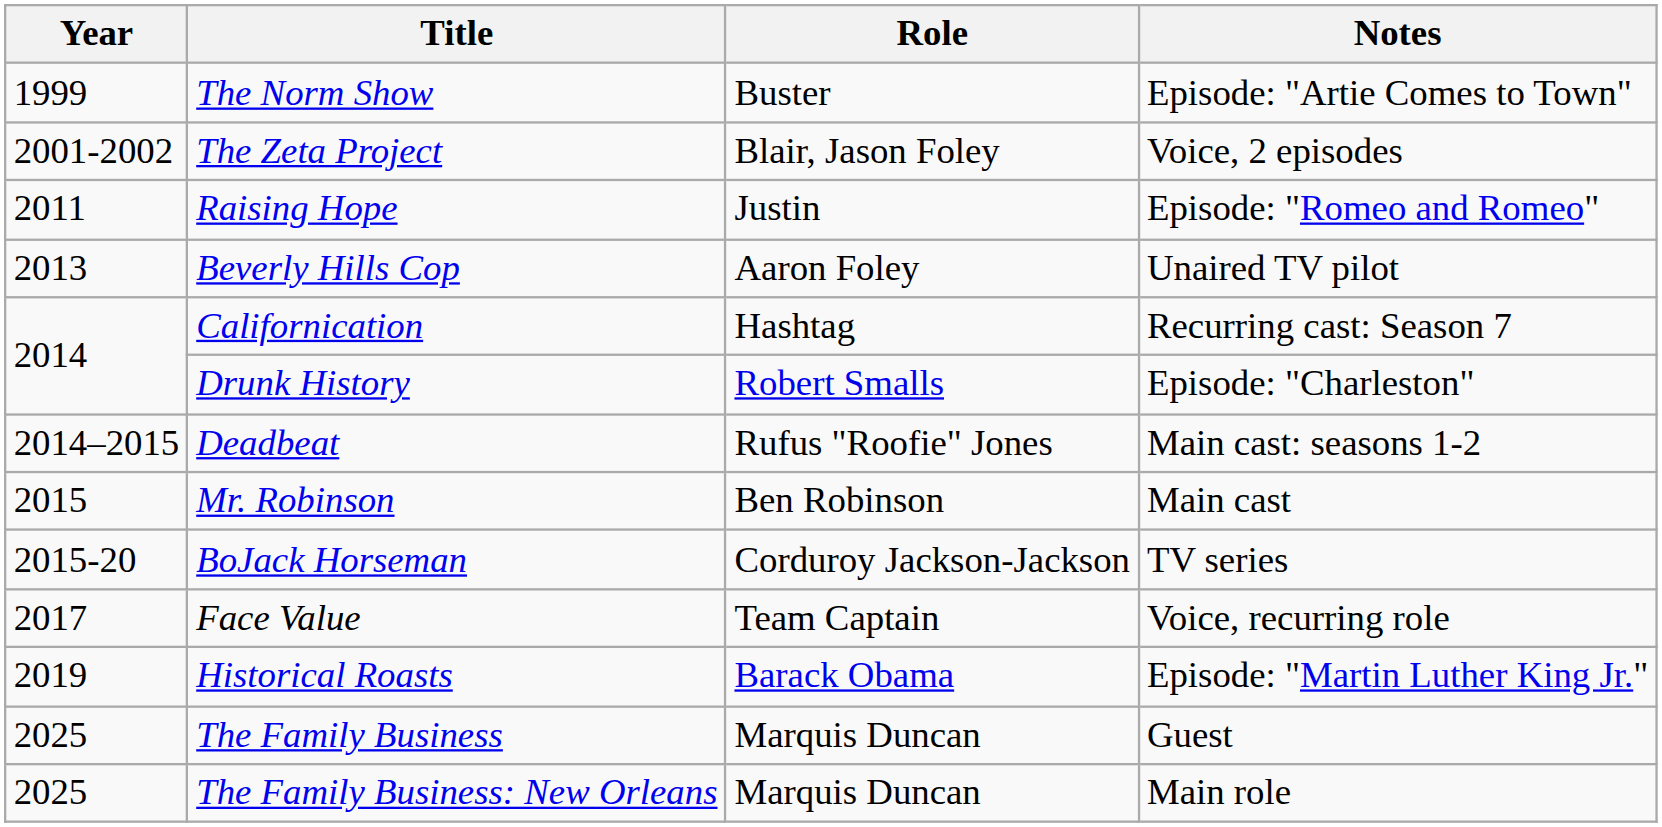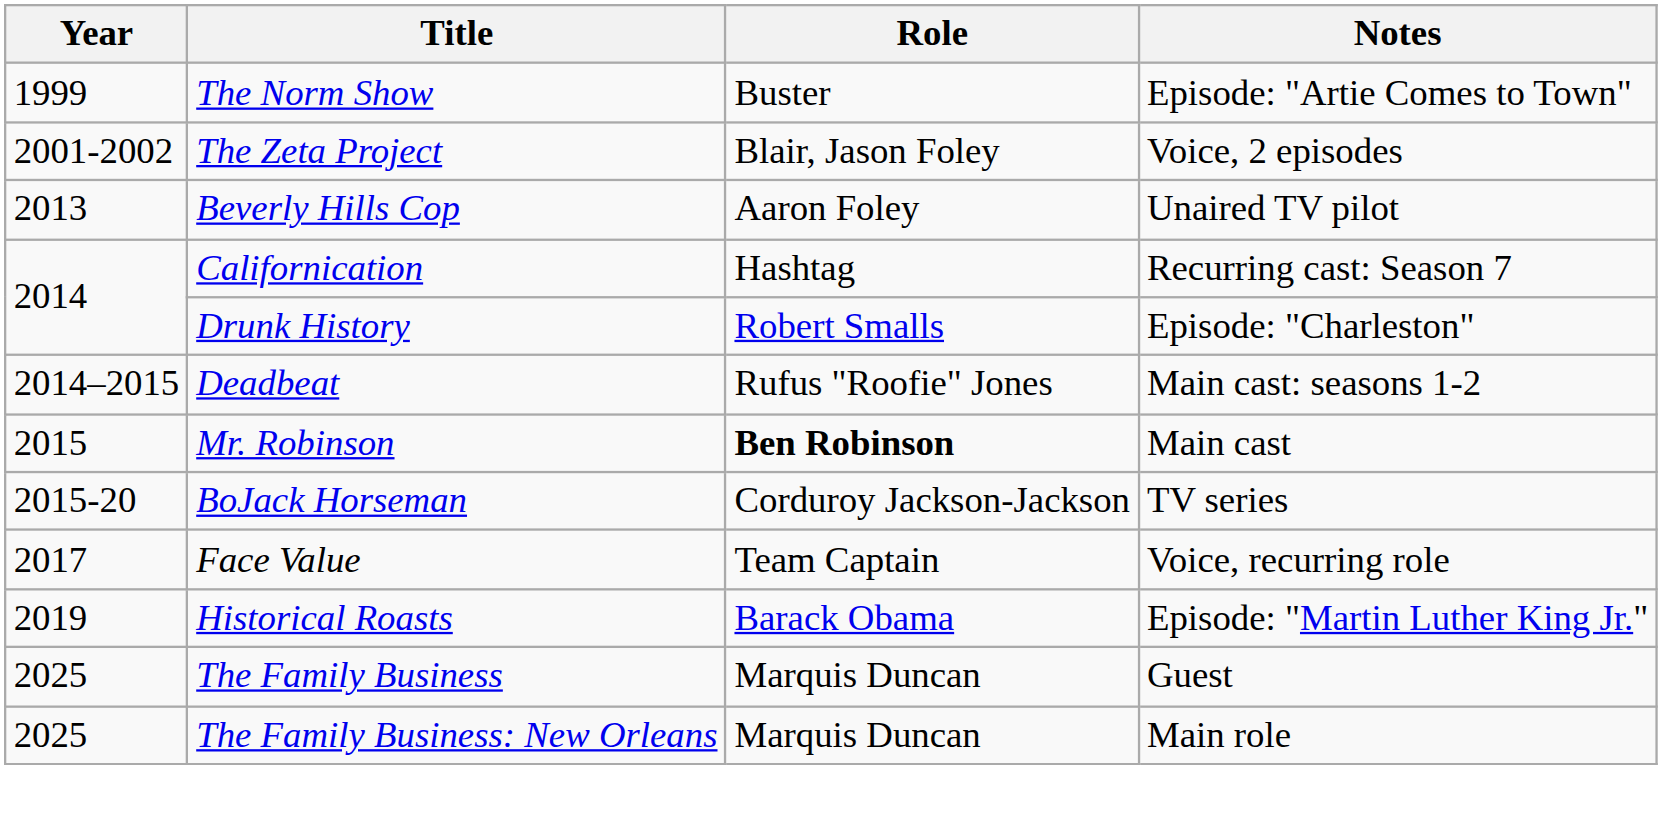- row: 2011 | Raising Hope | Justin | Episode: "Romeo and Romeo"
Mr. Robinson | Role: normal -> bold
